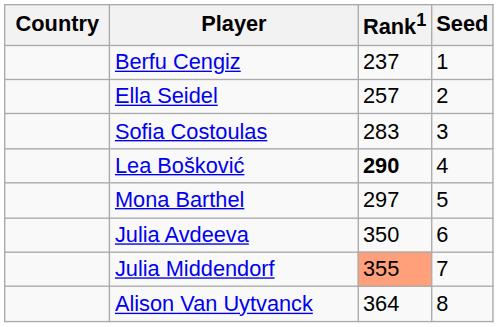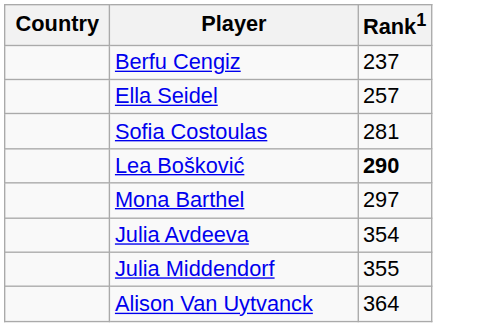- column: Seed | 1 | 2 | 3 | 4 | 5 | 6 | 7 | 8
Sofia Costoulas | Rank1: 283 -> 281
Julia Avdeeva | Rank1: 350 -> 354
Julia Middendorf | Rank1: lightsalmon background -> no background
